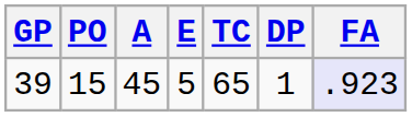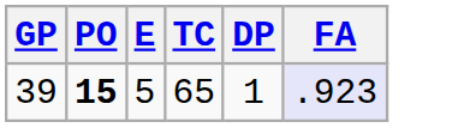- column: A | 45
39 | PO: normal -> bold
